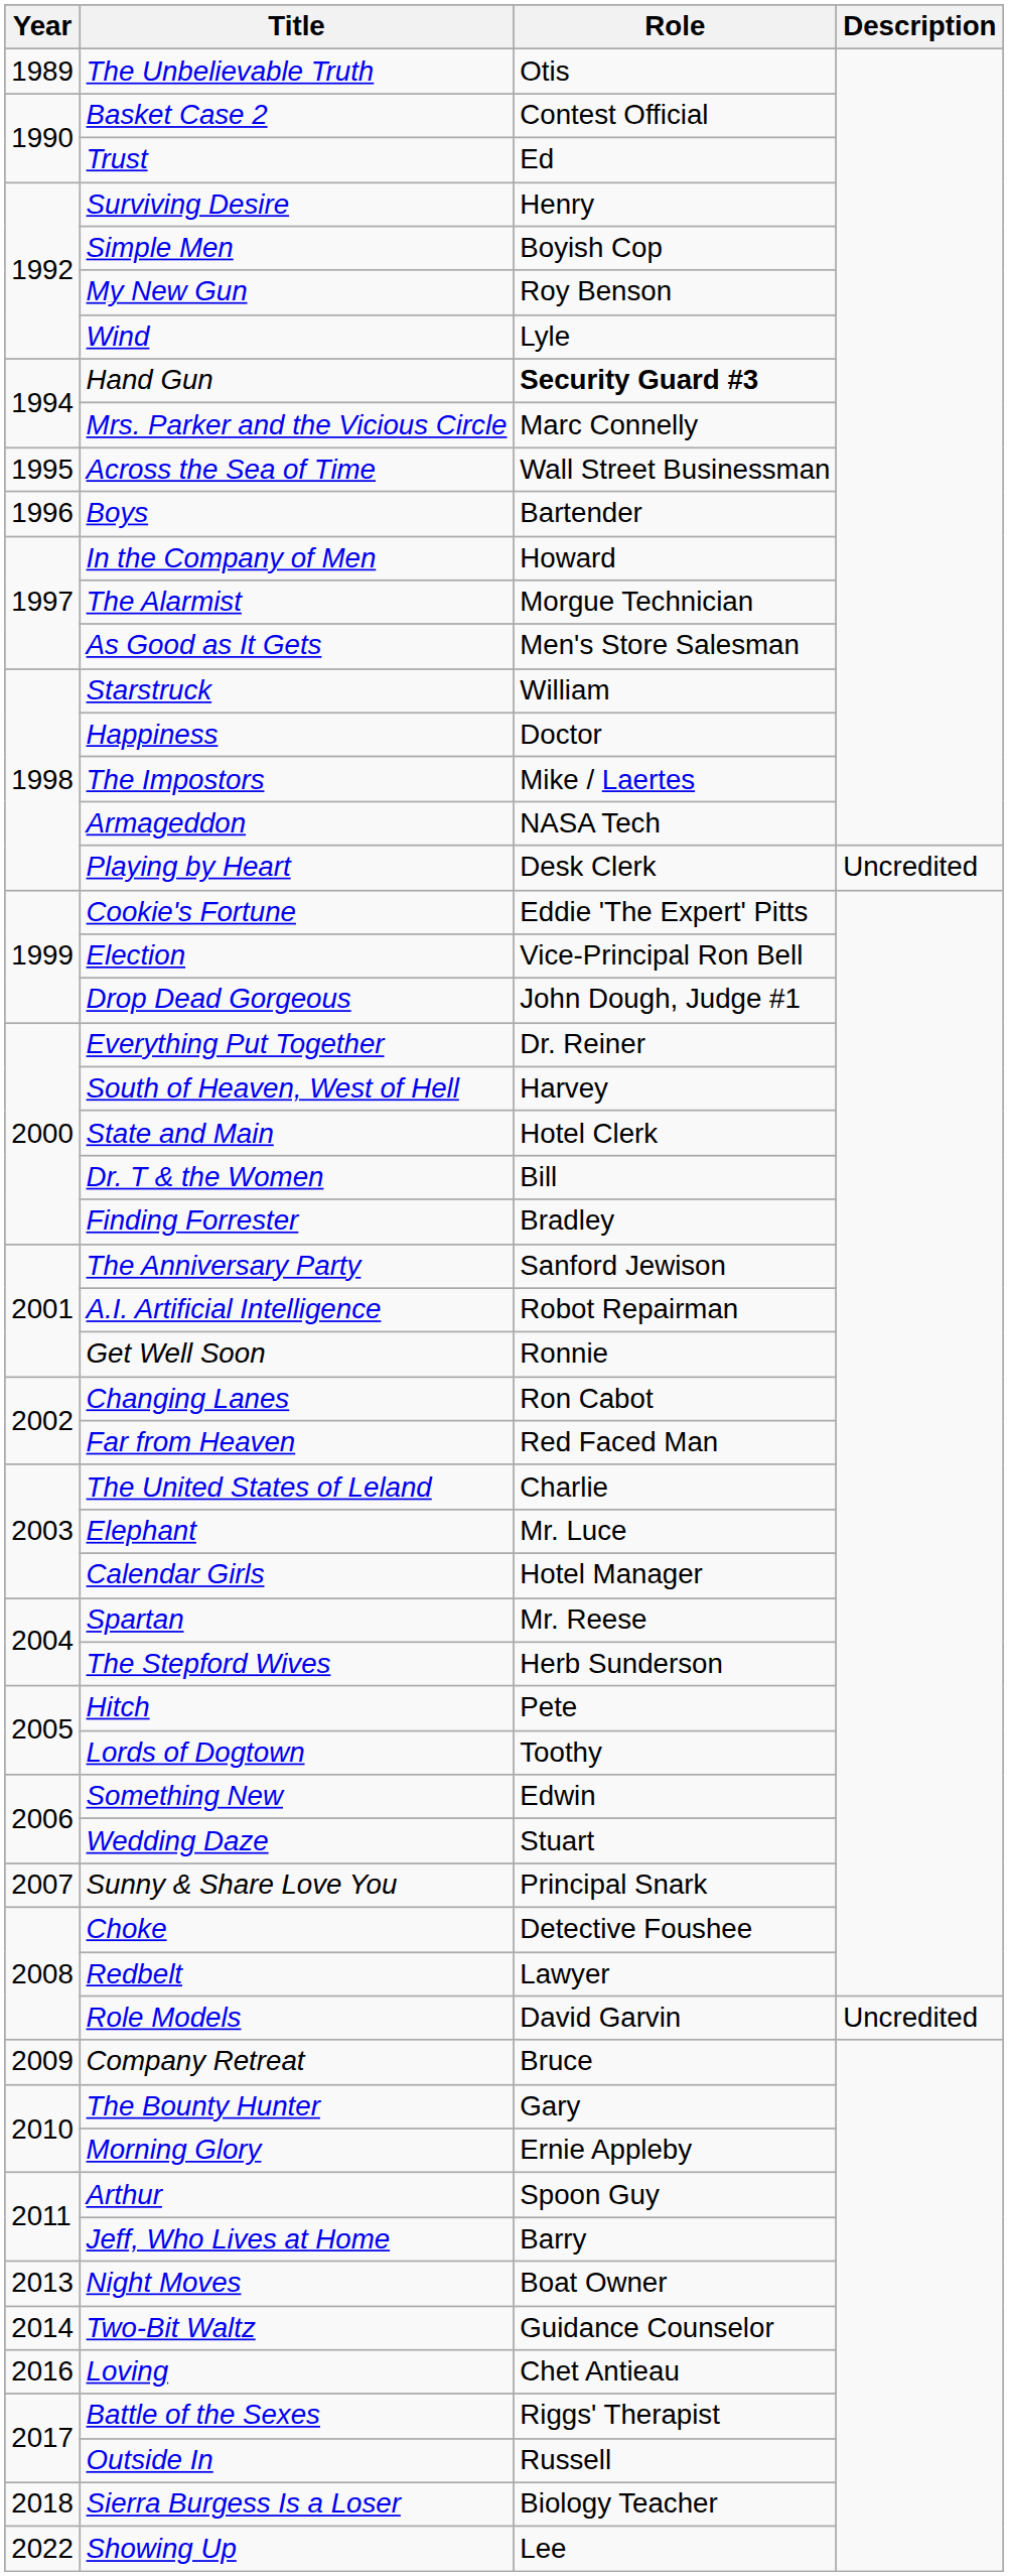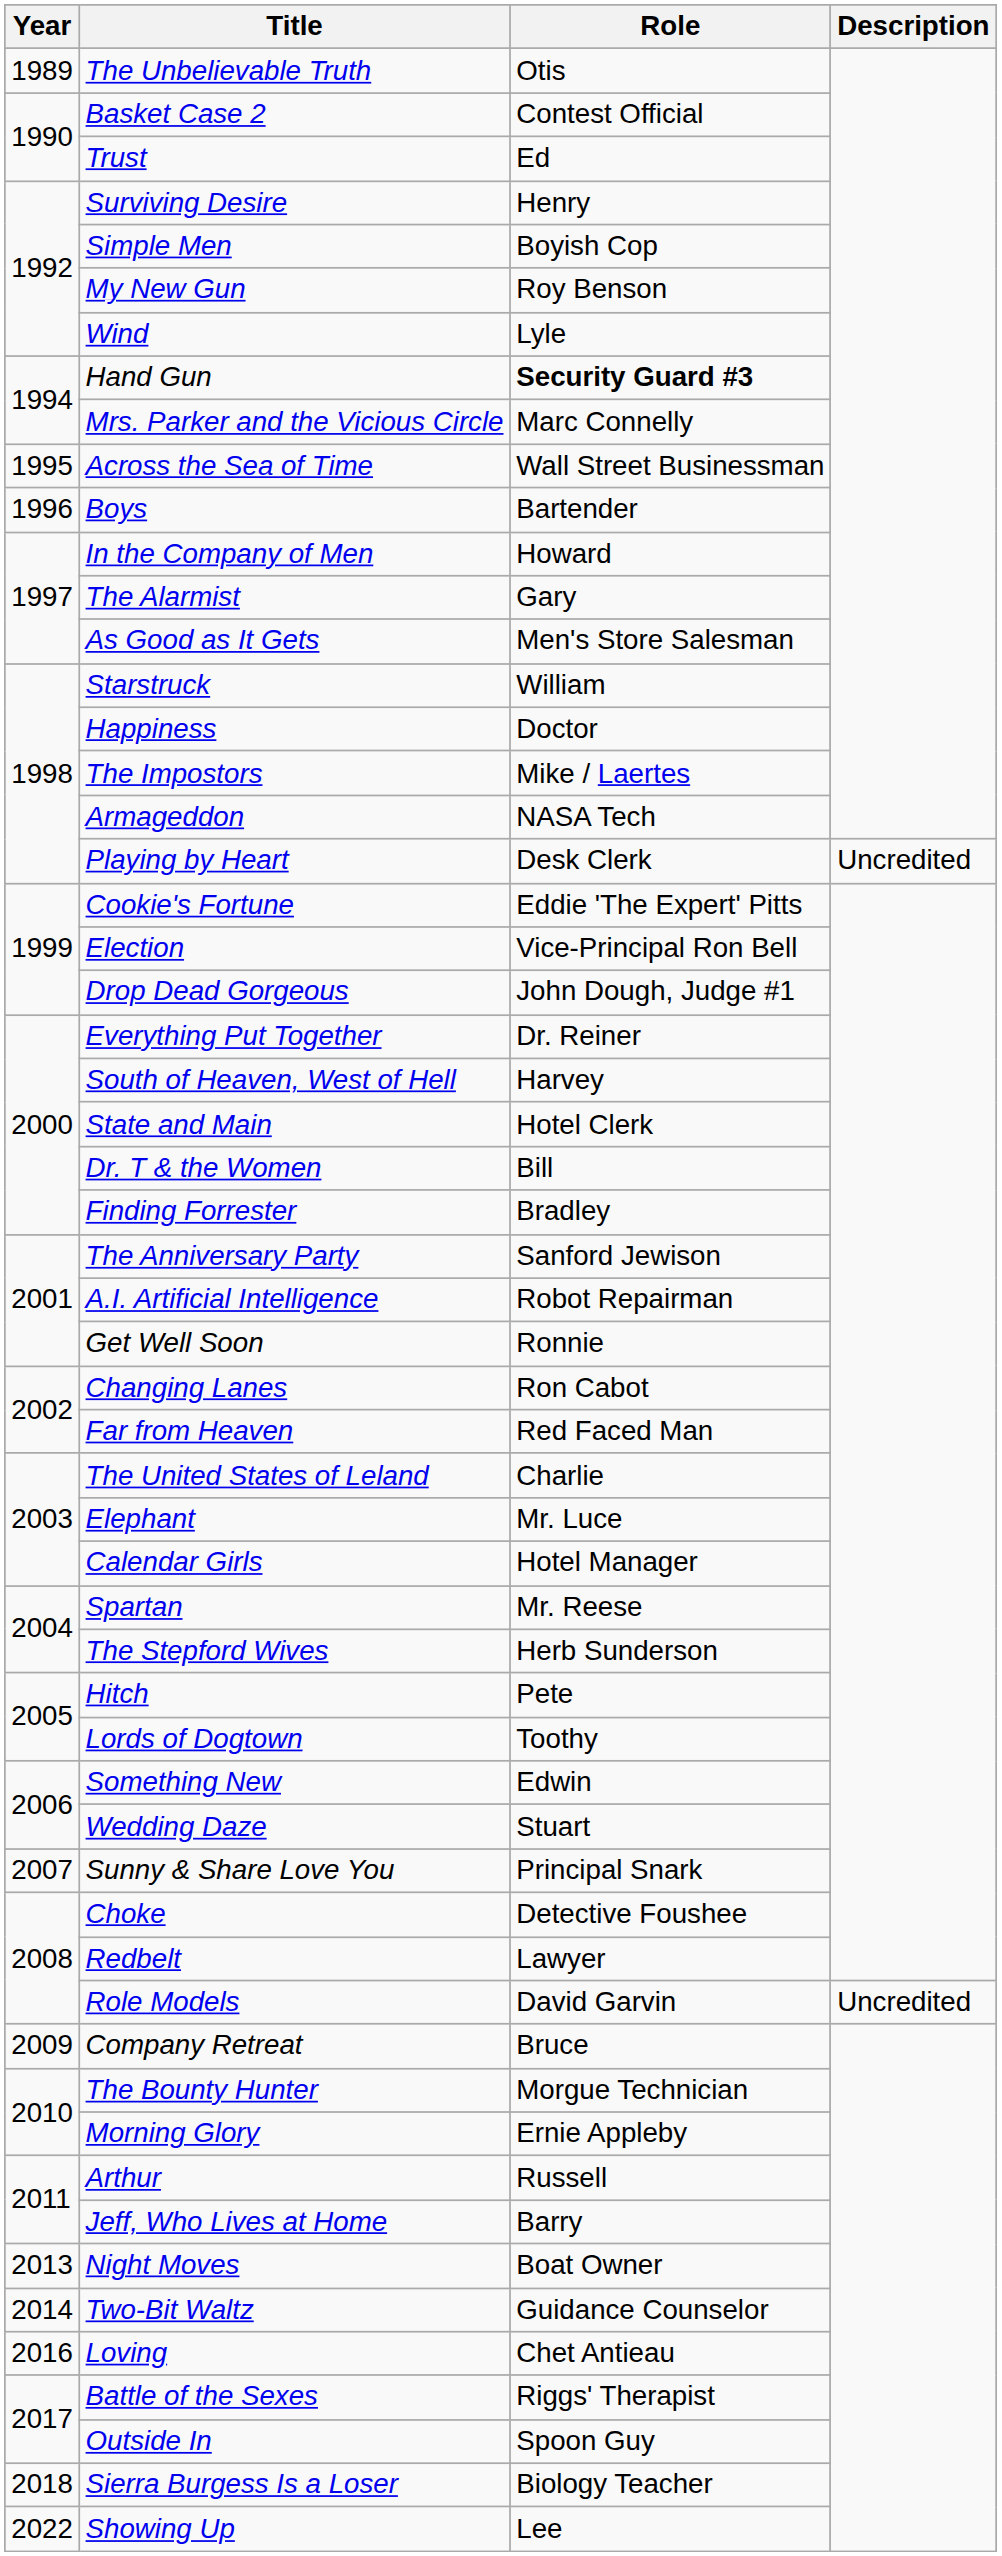The Alarmist | Role: Morgue Technician -> Gary
The Bounty Hunter | Role: Gary -> Morgue Technician
Arthur | Role: Spoon Guy -> Russell
Outside In | Role: Russell -> Spoon Guy
